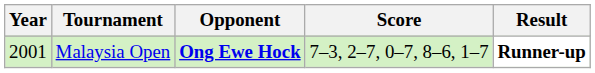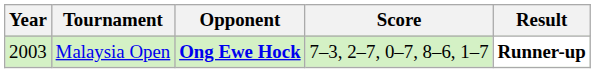Malaysia Open | Year: 2001 -> 2003
